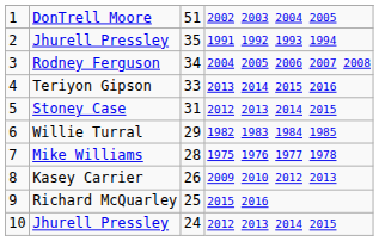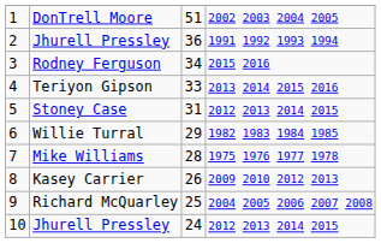2 / Jhurell Pressley | column 3: 35 -> 36
Rodney Ferguson | column 4: 2004 2005 2006 2007 2008 -> 2015 2016
Richard McQuarley | column 4: 2015 2016 -> 2004 2005 2006 2007 2008
